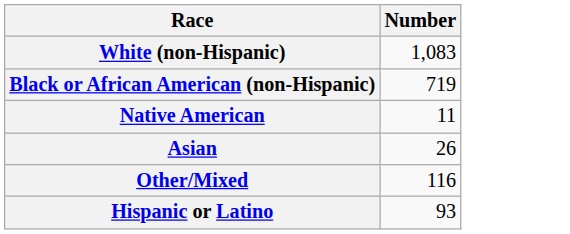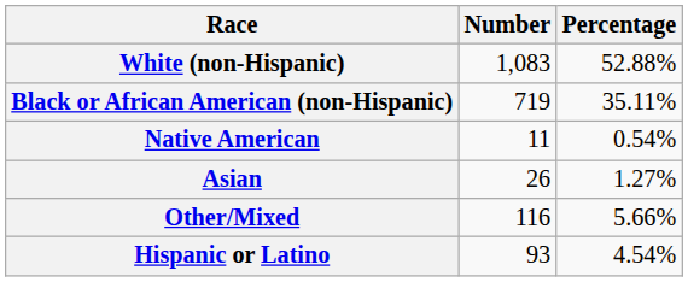+ column: Percentage | 52.88% | 35.11% | 0.54% | 1.27% | 5.66% | 4.54%
